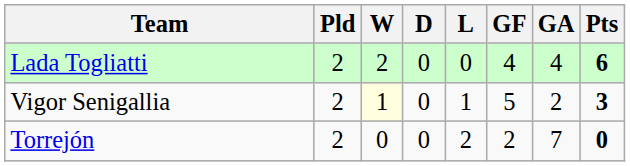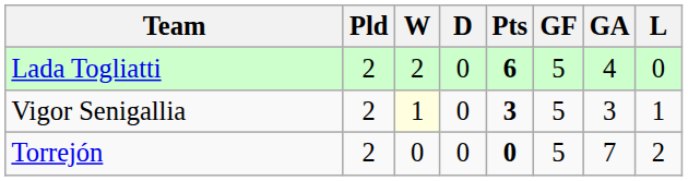columns swapped: L <-> Pts
Lada Togliatti | GF: 4 -> 5
Vigor Senigallia | GA: 2 -> 3
Torrejón | GF: 2 -> 5
